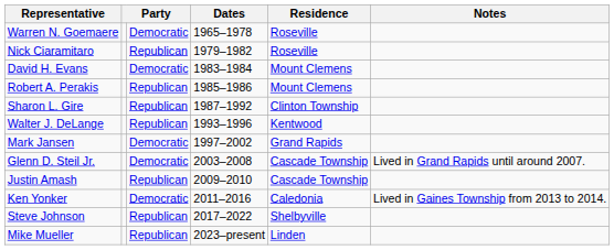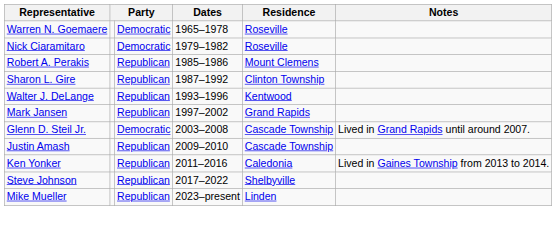Nick Ciaramitaro | column 3: Republican -> Democratic
- row: David H. Evans | Democratic | 1983–1984 | Mount Clemens
Mark Jansen | column 3: Democratic -> Republican
Ken Yonker | column 3: Democratic -> Republican
